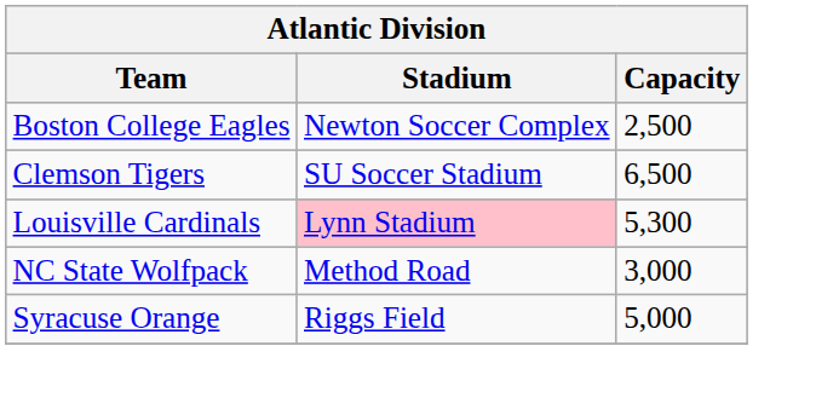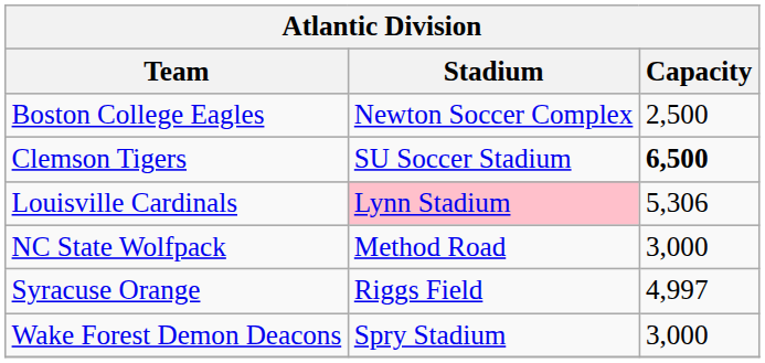Clemson Tigers | Capacity: normal -> bold
Louisville Cardinals | Capacity: 5,300 -> 5,306
Syracuse Orange | Capacity: 5,000 -> 4,997
+ row: Wake Forest Demon Deacons | Spry Stadium | 3,000
